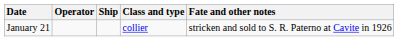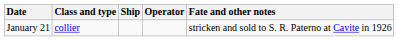columns swapped: Operator <-> Class and type
